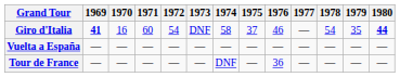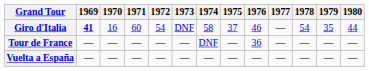Giro d'Italia | 1980: bold -> normal
rows swapped: Tour de France <-> Vuelta a España
